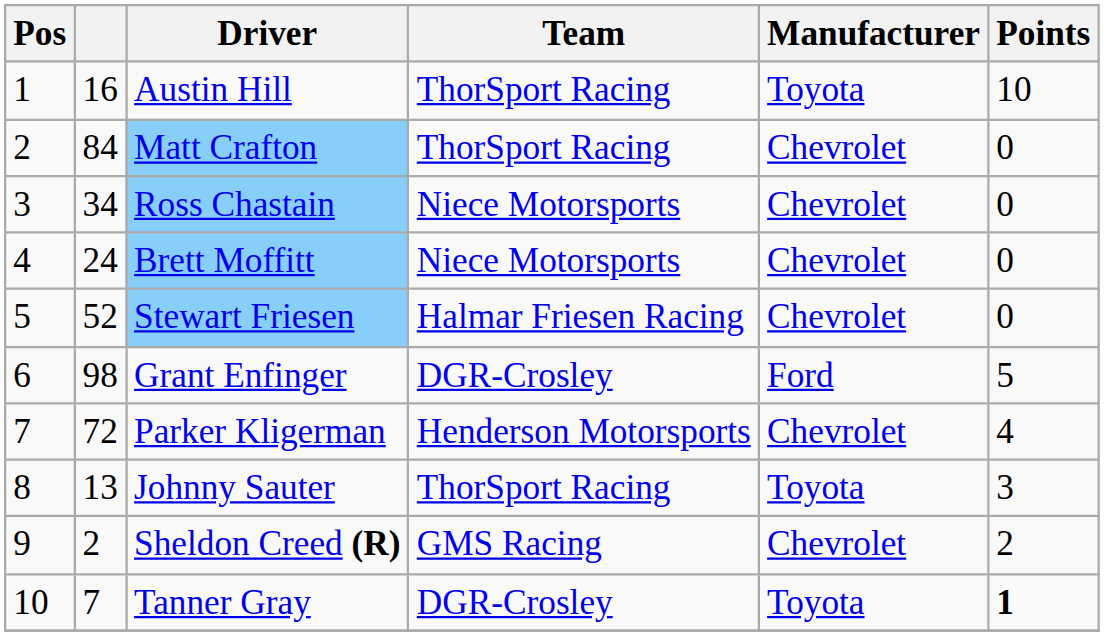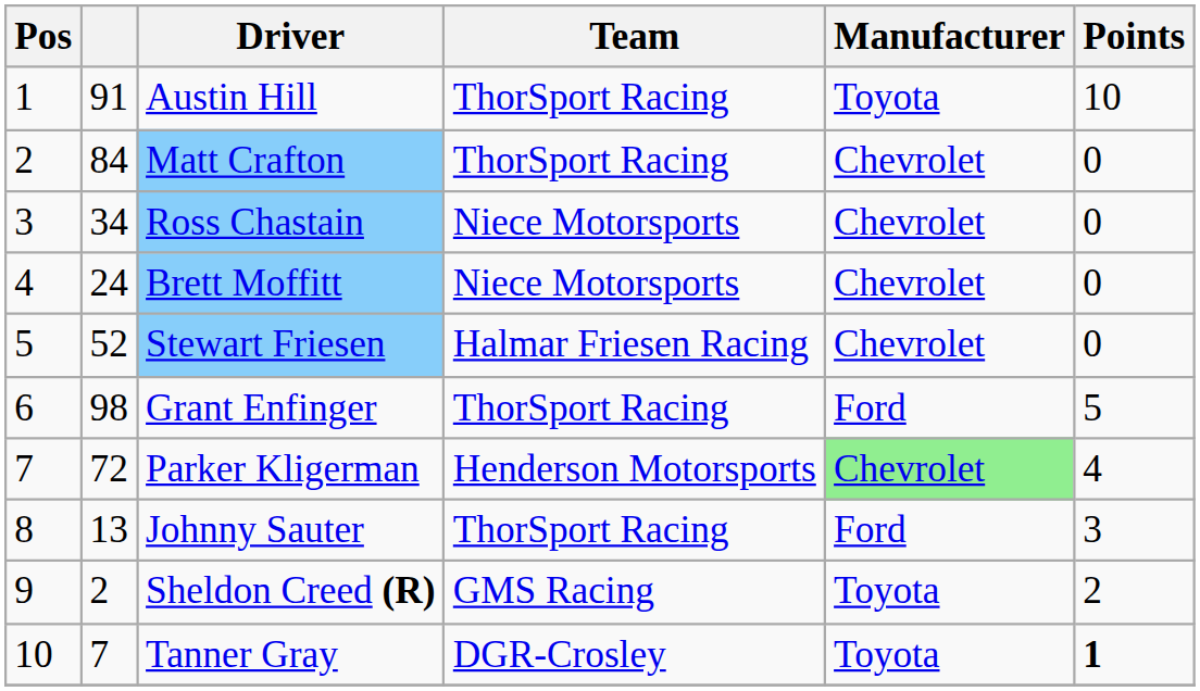Austin Hill | column 2: 16 -> 91
Grant Enfinger | Team: DGR-Crosley -> ThorSport Racing
Parker Kligerman | Manufacturer: no background -> lightgreen background
Johnny Sauter | Manufacturer: Toyota -> Ford
Sheldon Creed (R) | Manufacturer: Chevrolet -> Toyota
